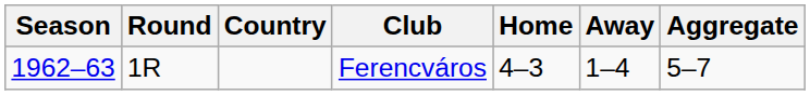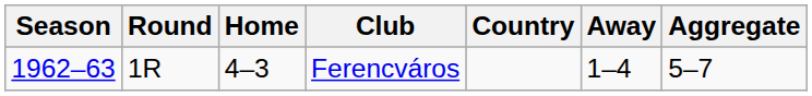columns swapped: Country <-> Home
